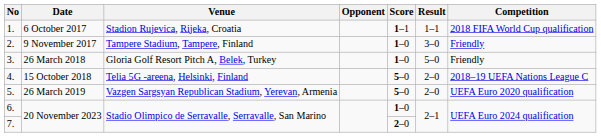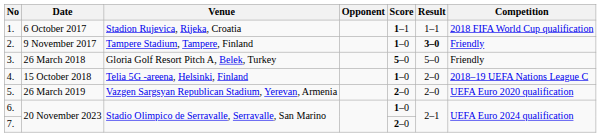2. | Result: normal -> bold
3. | Score: 1–0 -> 5–0
4. | Score: 5–0 -> 1–0
5. | Score: 5–0 -> 2–0
